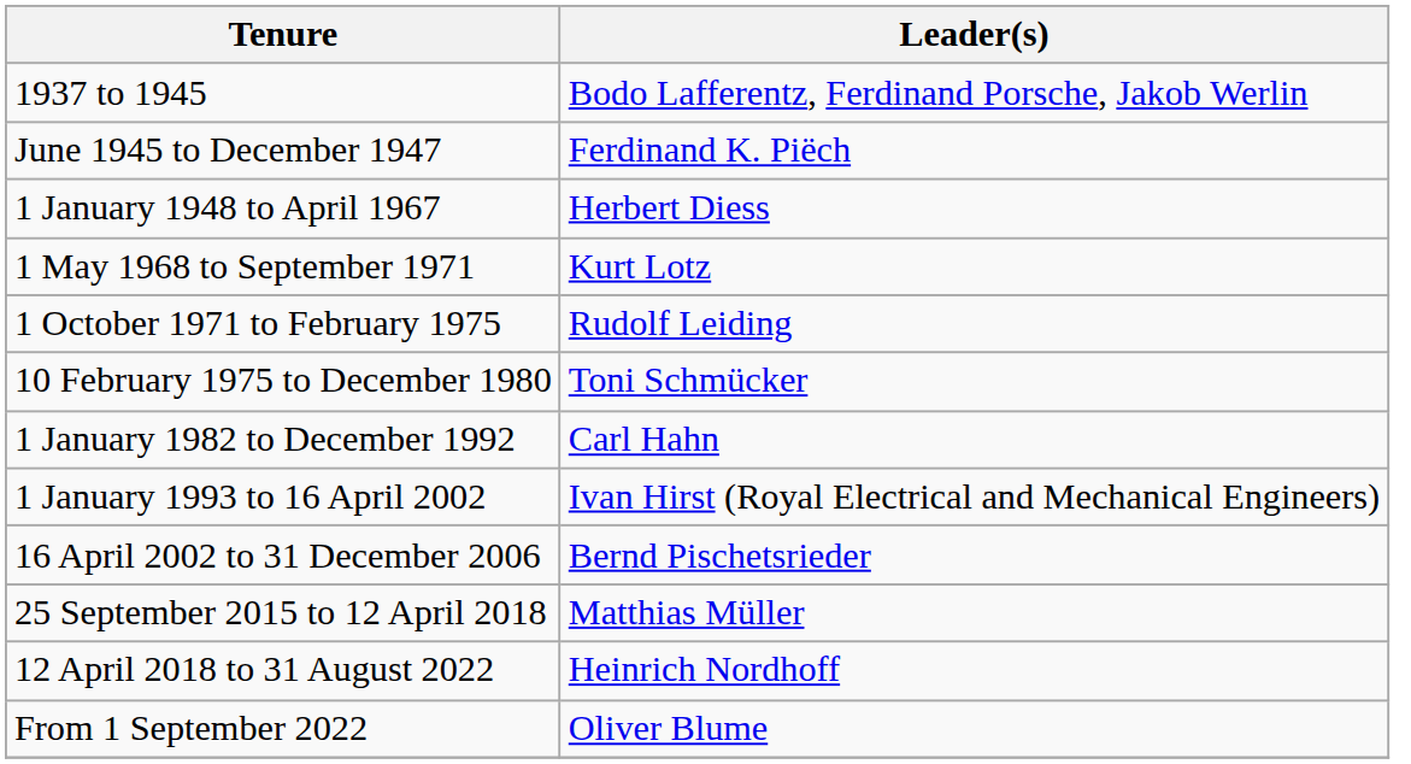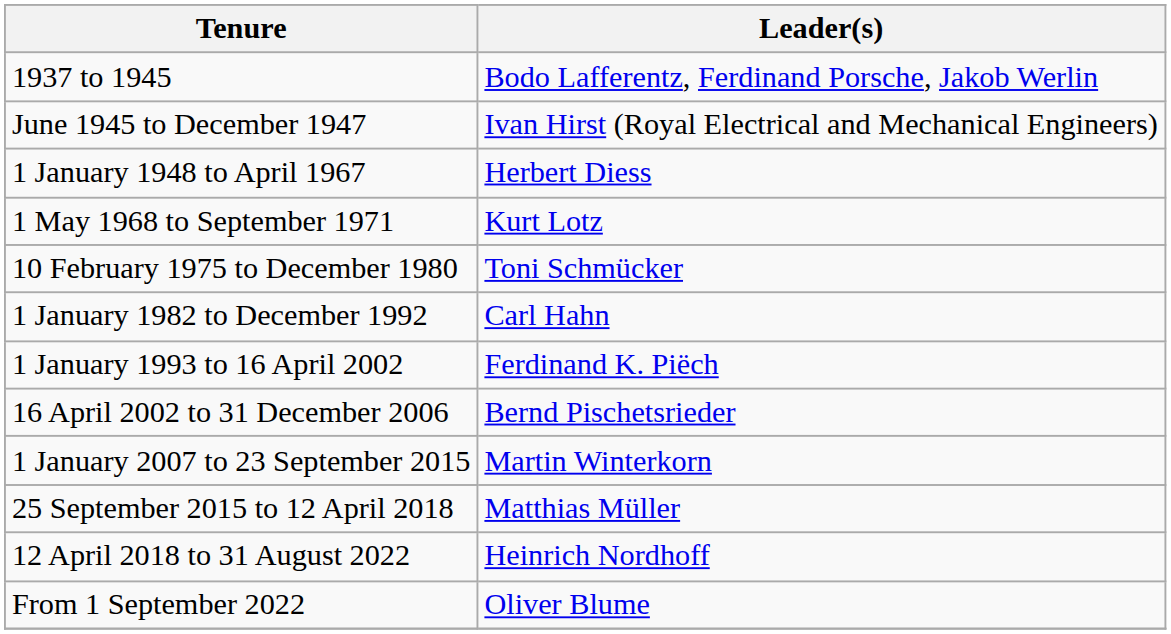June 1945 to December 1947 | Leader(s): Ferdinand K. Piëch -> Ivan Hirst (Royal Electrical and Mechanical Engineers)
- row: 1 October 1971 to February 1975 | Rudolf Leiding
1 January 1993 to 16 April 2002 | Leader(s): Ivan Hirst (Royal Electrical and Mechanical Engineers) -> Ferdinand K. Piëch
+ row: 1 January 2007 to 23 September 2015 | Martin Winterkorn
